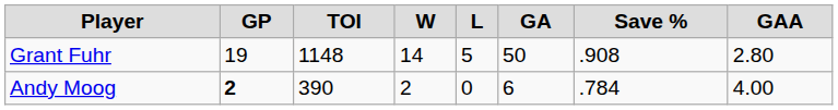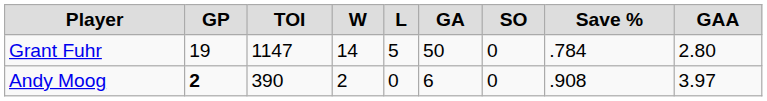+ column: SO | 0 | 0
Grant Fuhr | TOI: 1148 -> 1147
Grant Fuhr | Save %: .908 -> .784
Andy Moog | Save %: .784 -> .908
Andy Moog | GAA: 4.00 -> 3.97
